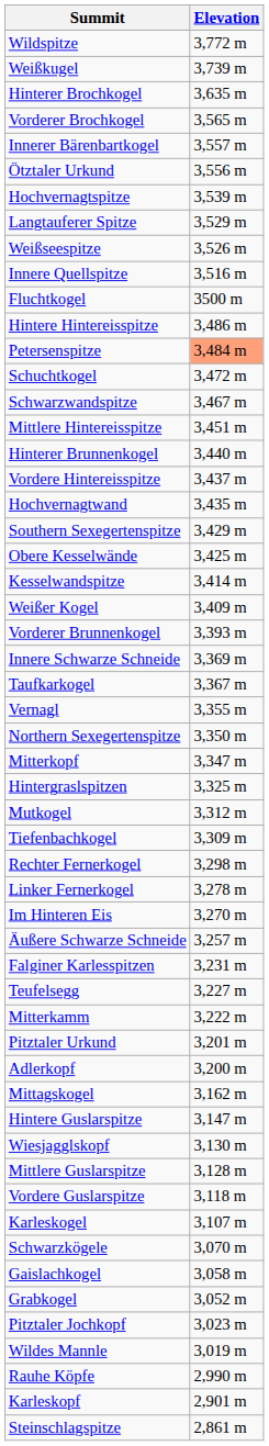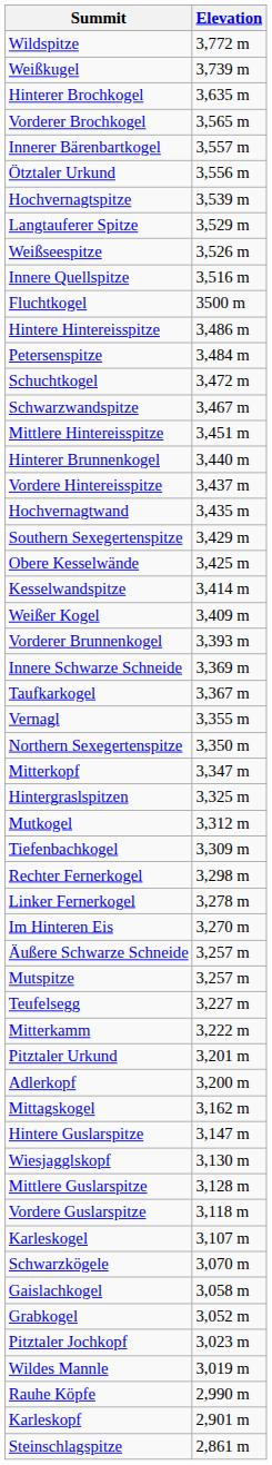Petersenspitze | Elevation: lightsalmon background -> no background
+ row: Mutspitze | 3,257 m
- row: Falginer Karlesspitzen | 3,231 m
